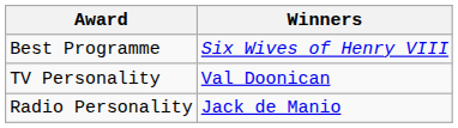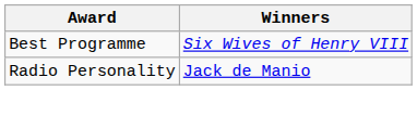- row: TV Personality | Val Doonican
